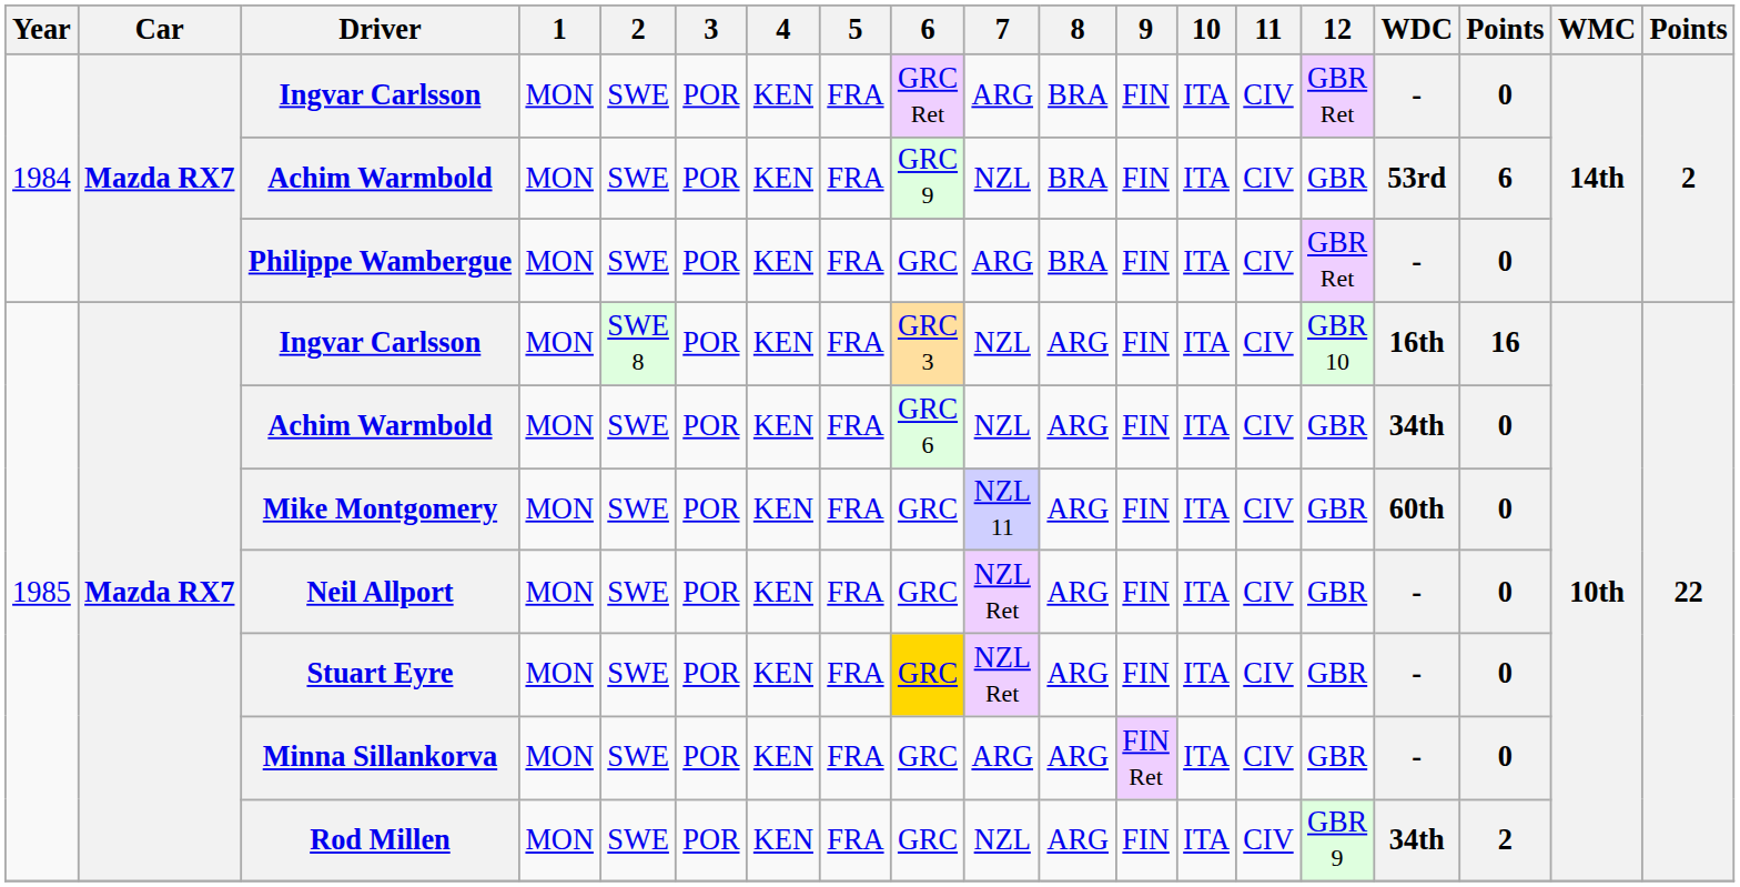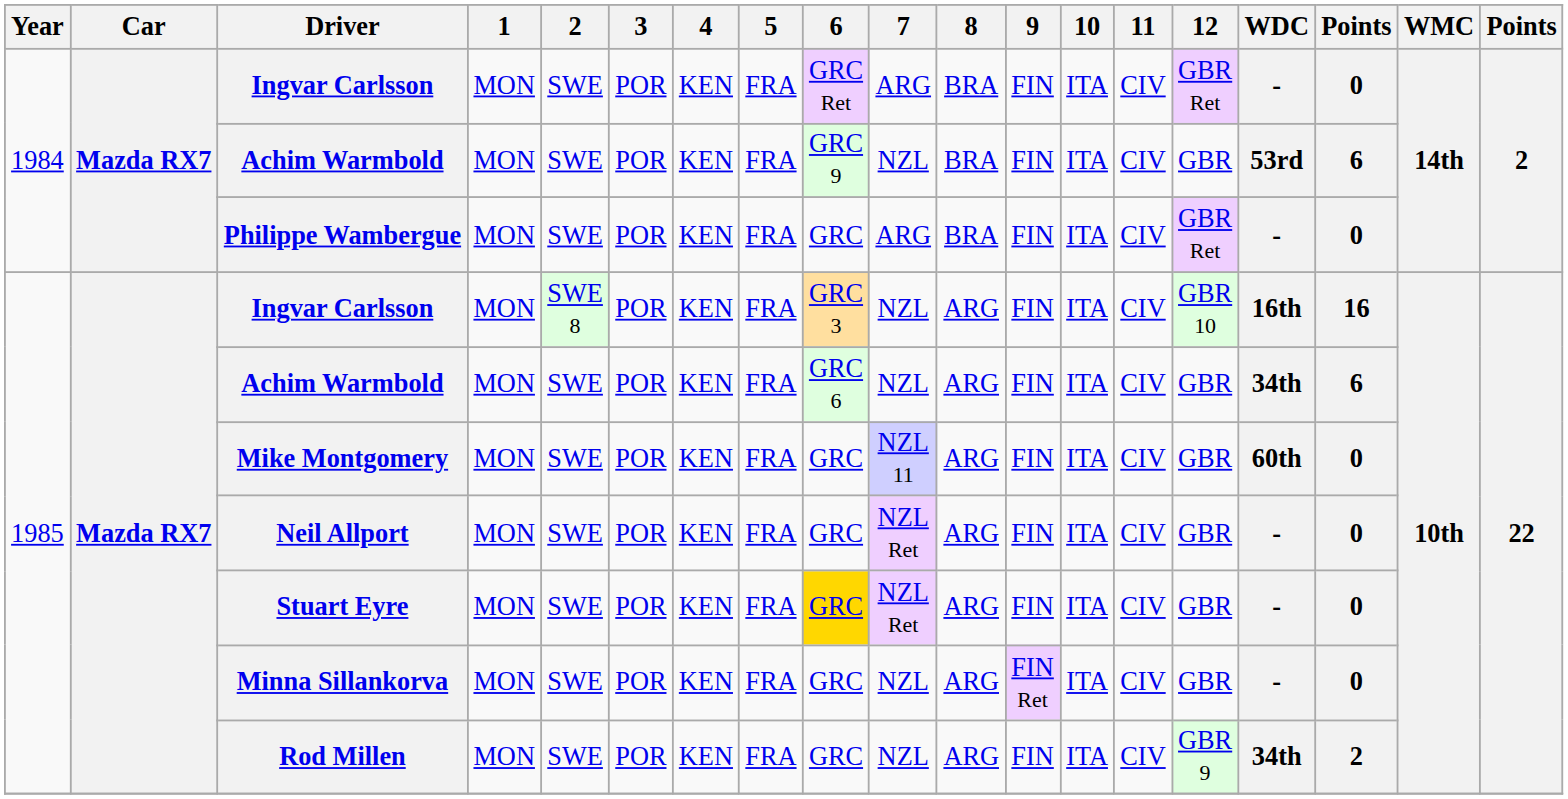1985 / Achim Warmbold | column 17: 0 -> 6
Minna Sillankorva | 7: ARG -> NZL
